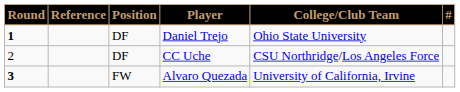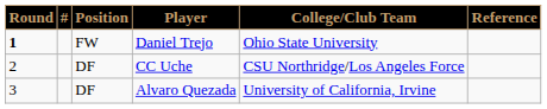columns swapped: # <-> Reference
Daniel Trejo | Position: DF -> FW
Alvaro Quezada | Round: bold -> normal
Alvaro Quezada | Position: FW -> DF
